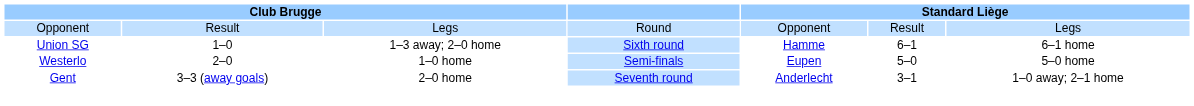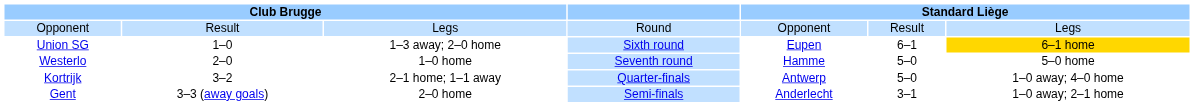Union SG | column 5: Hamme -> Eupen
Union SG | column 7: no background -> gold background
Westerlo | column 4: Semi-finals -> Seventh round
Westerlo | column 5: Eupen -> Hamme
+ row: Kortrijk | 3–2 | 2–1 home; 1–1 away | Quarter-finals | Antwerp | 5–0 | 1–0 away; 4–0 home
Gent | column 4: Seventh round -> Semi-finals
